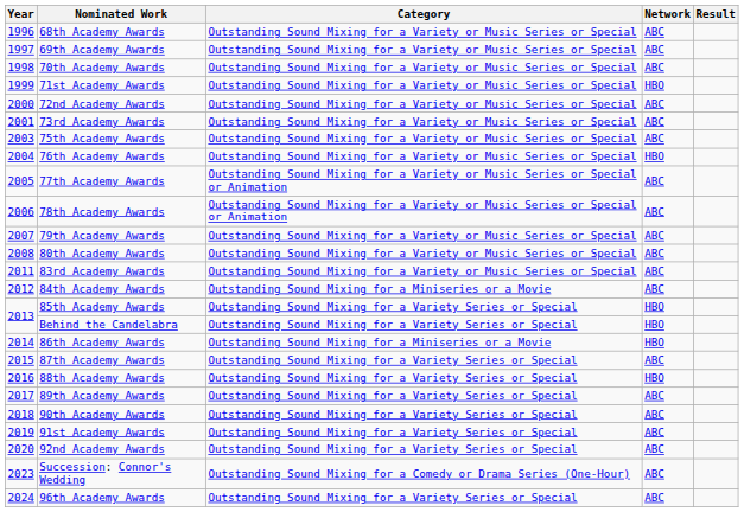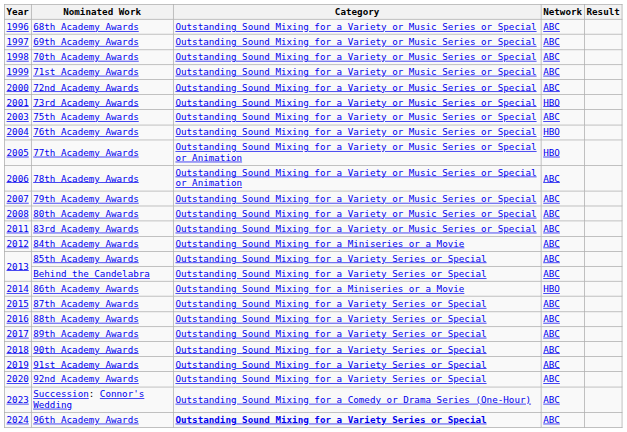71st Academy Awards | Network: HBO -> ABC
73rd Academy Awards | Network: ABC -> HBO
77th Academy Awards | Network: ABC -> HBO
85th Academy Awards | Network: HBO -> ABC
Behind the Candelabra | Network: HBO -> ABC
88th Academy Awards | Network: HBO -> ABC
96th Academy Awards | Category: normal -> bold
